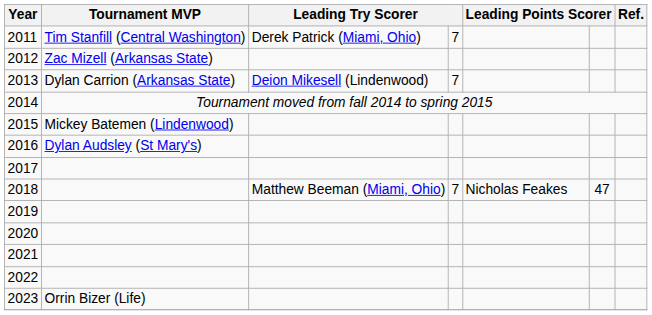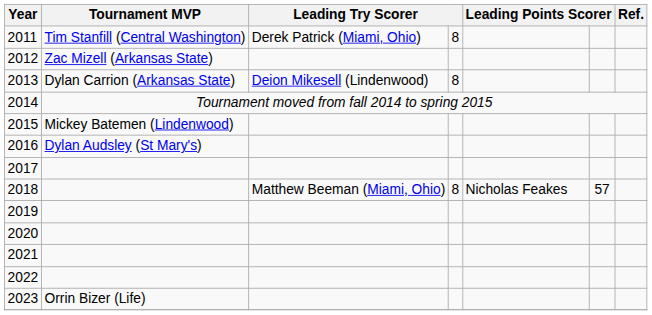2011 | column 4: 7 -> 8
2013 | column 4: 7 -> 8
2018 | column 4: 7 -> 8
2018 | column 6: 47 -> 57
